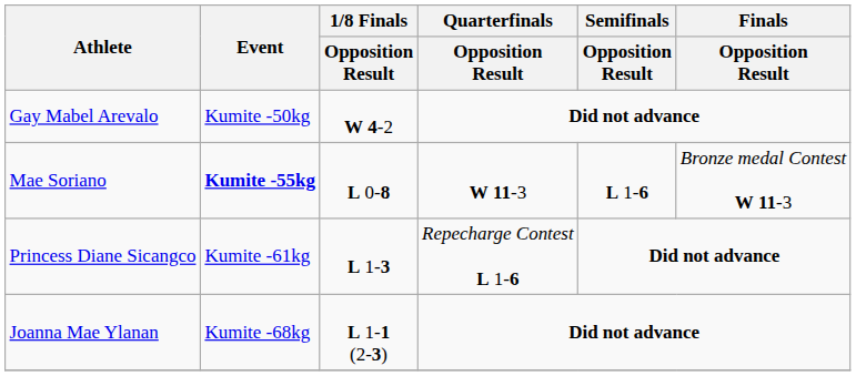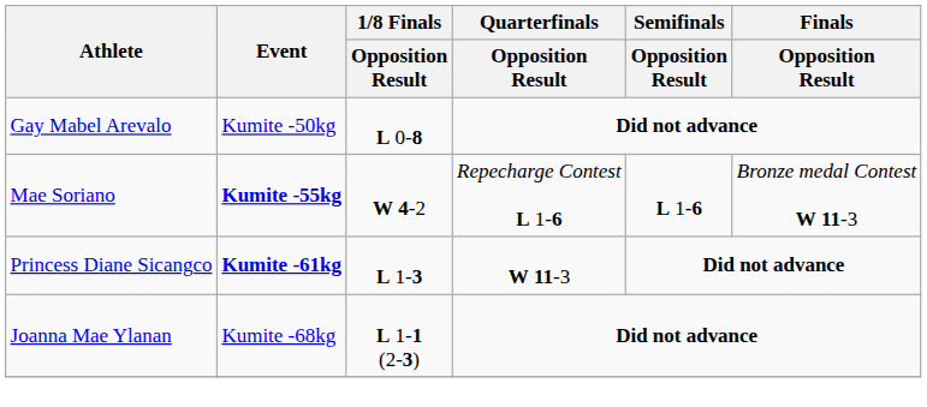Gay Mabel Arevalo | 1/8 Finals / Opposition Result: W 4-2 -> L 0-8
Mae Soriano | 1/8 Finals / Opposition Result: L 0-8 -> W 4-2
Mae Soriano | Quarterfinals / Opposition Result: W 11-3 -> Repecharge Contest L 1-6
Princess Diane Sicangco | Event: normal -> bold
Princess Diane Sicangco | Quarterfinals / Opposition Result: Repecharge Contest L 1-6 -> W 11-3
